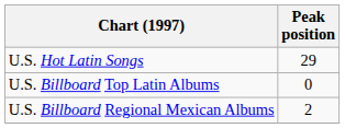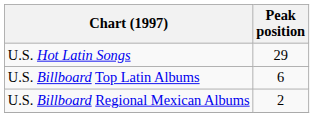U.S. Billboard Top Latin Albums | Peak position: 0 -> 6
